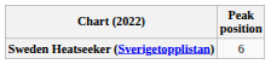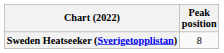Sweden Heatseeker (Sverigetopplistan) | Peak position: 6 -> 8
